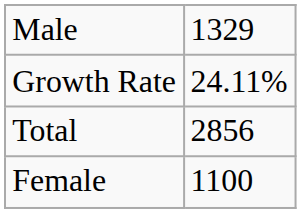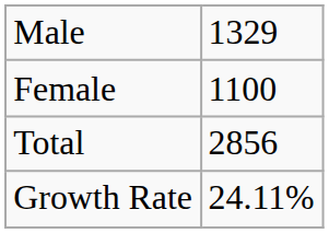rows swapped: Female <-> Growth Rate
